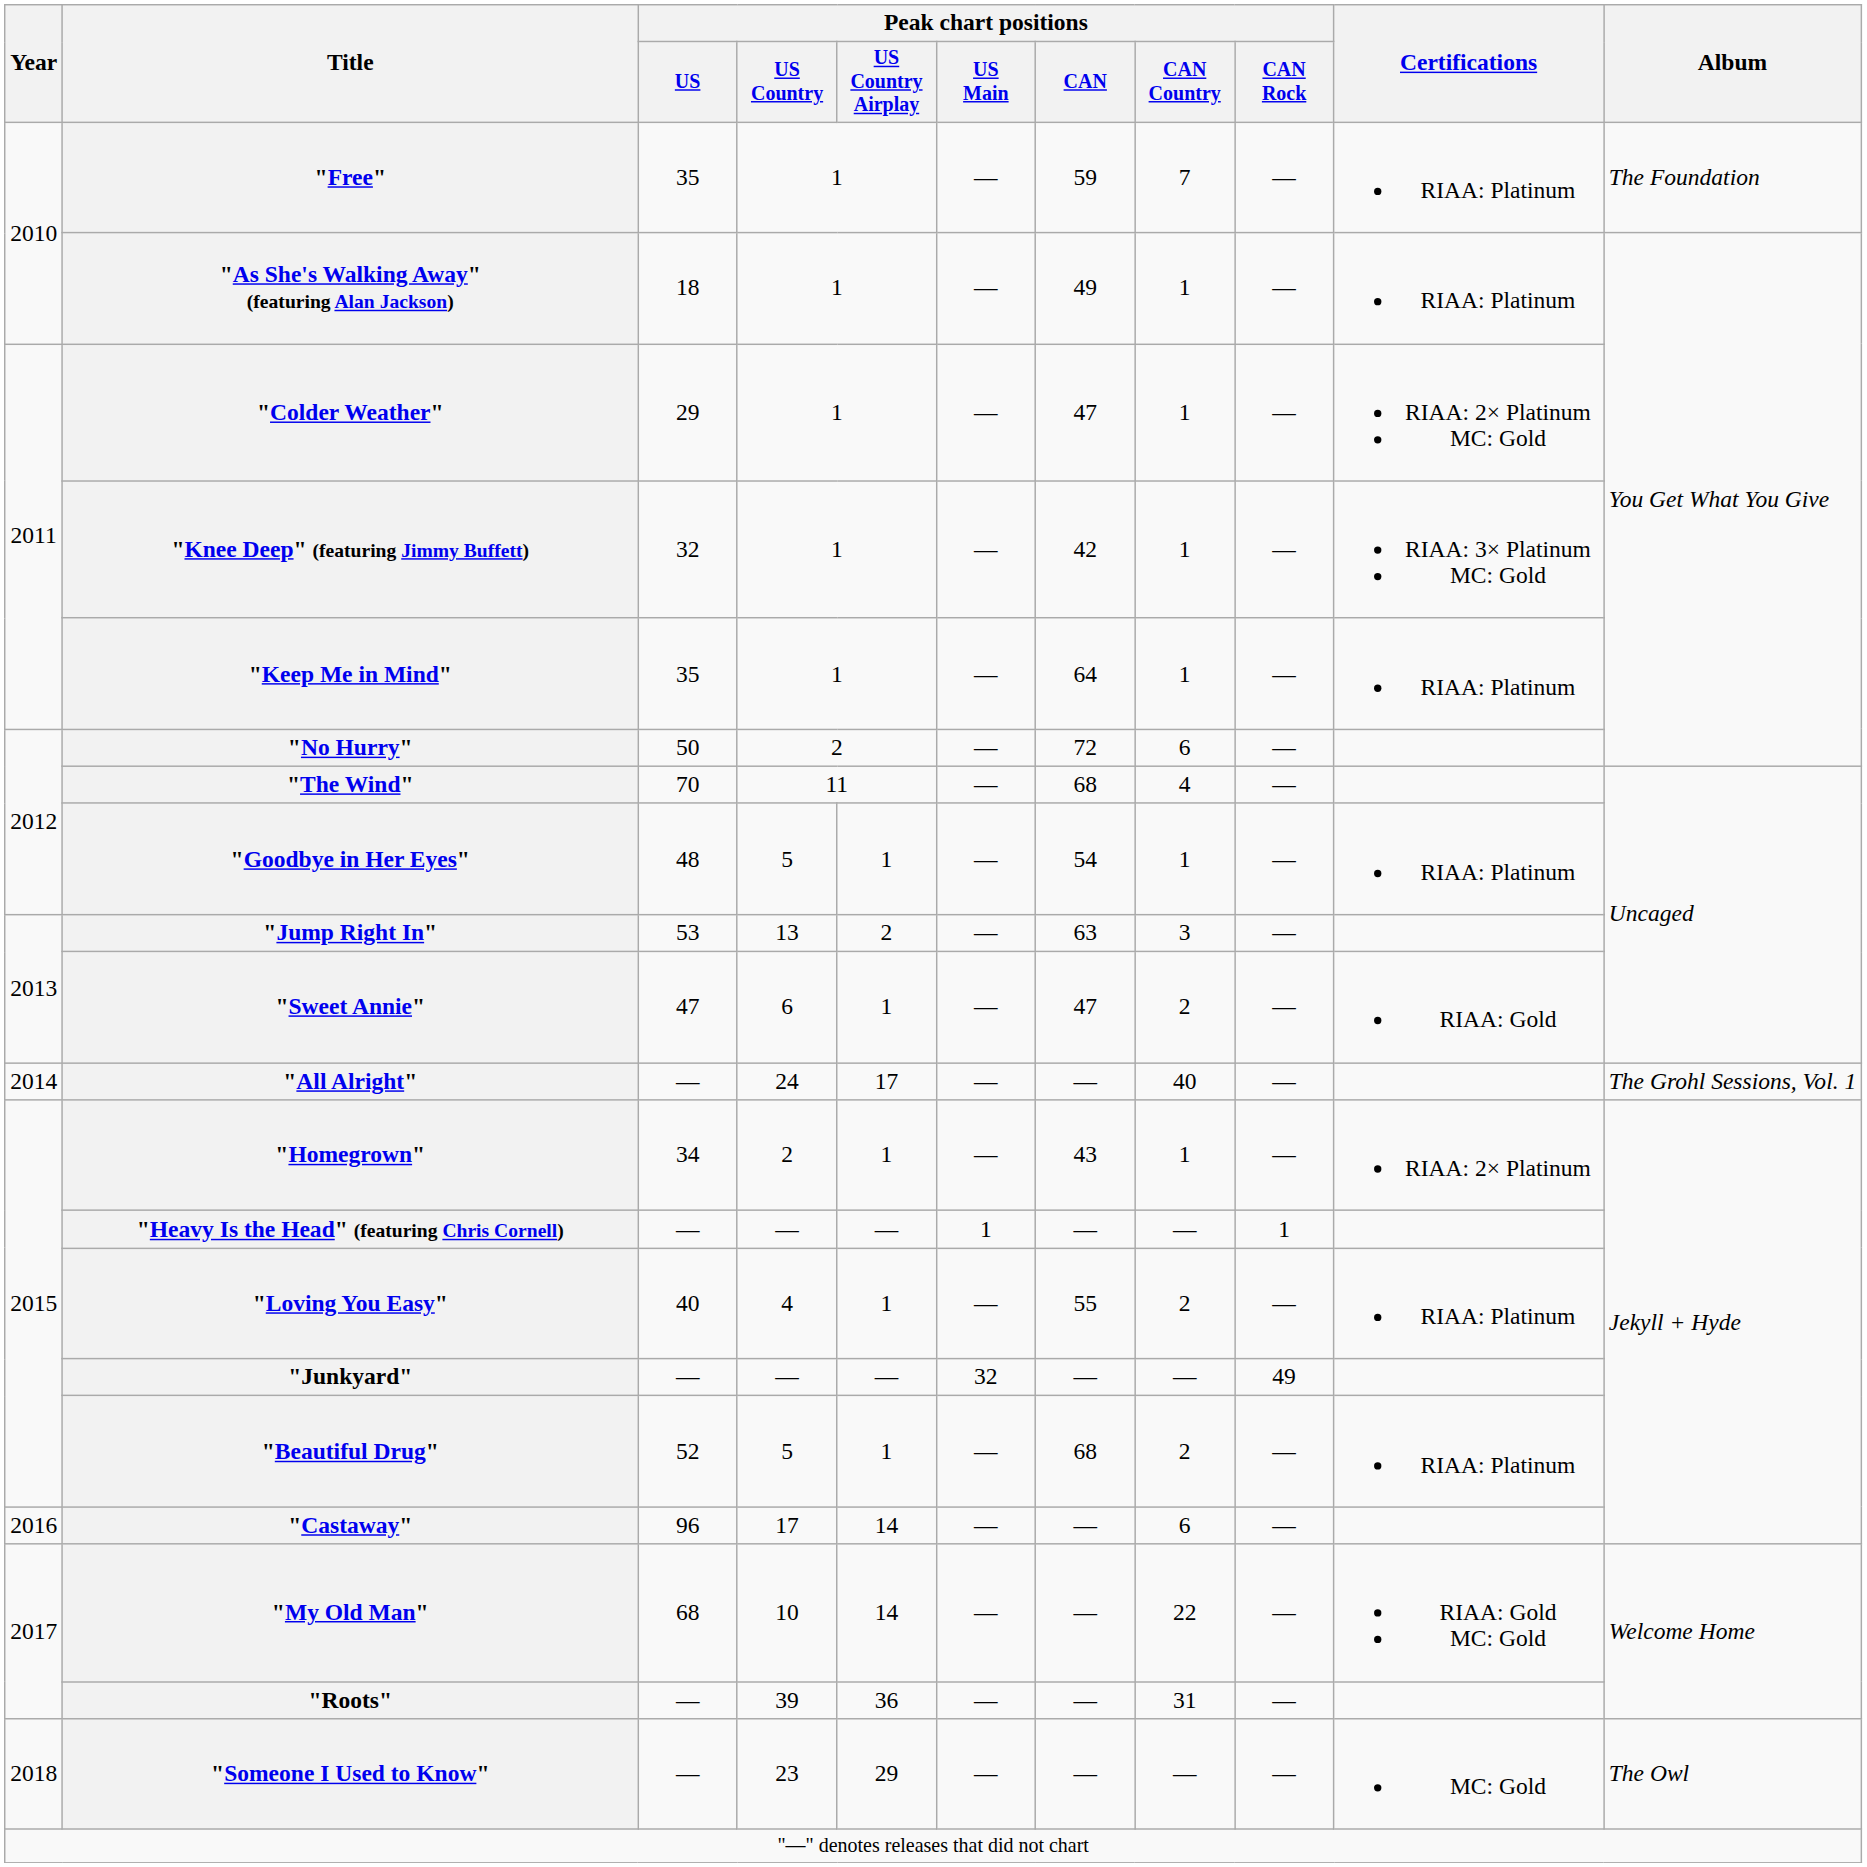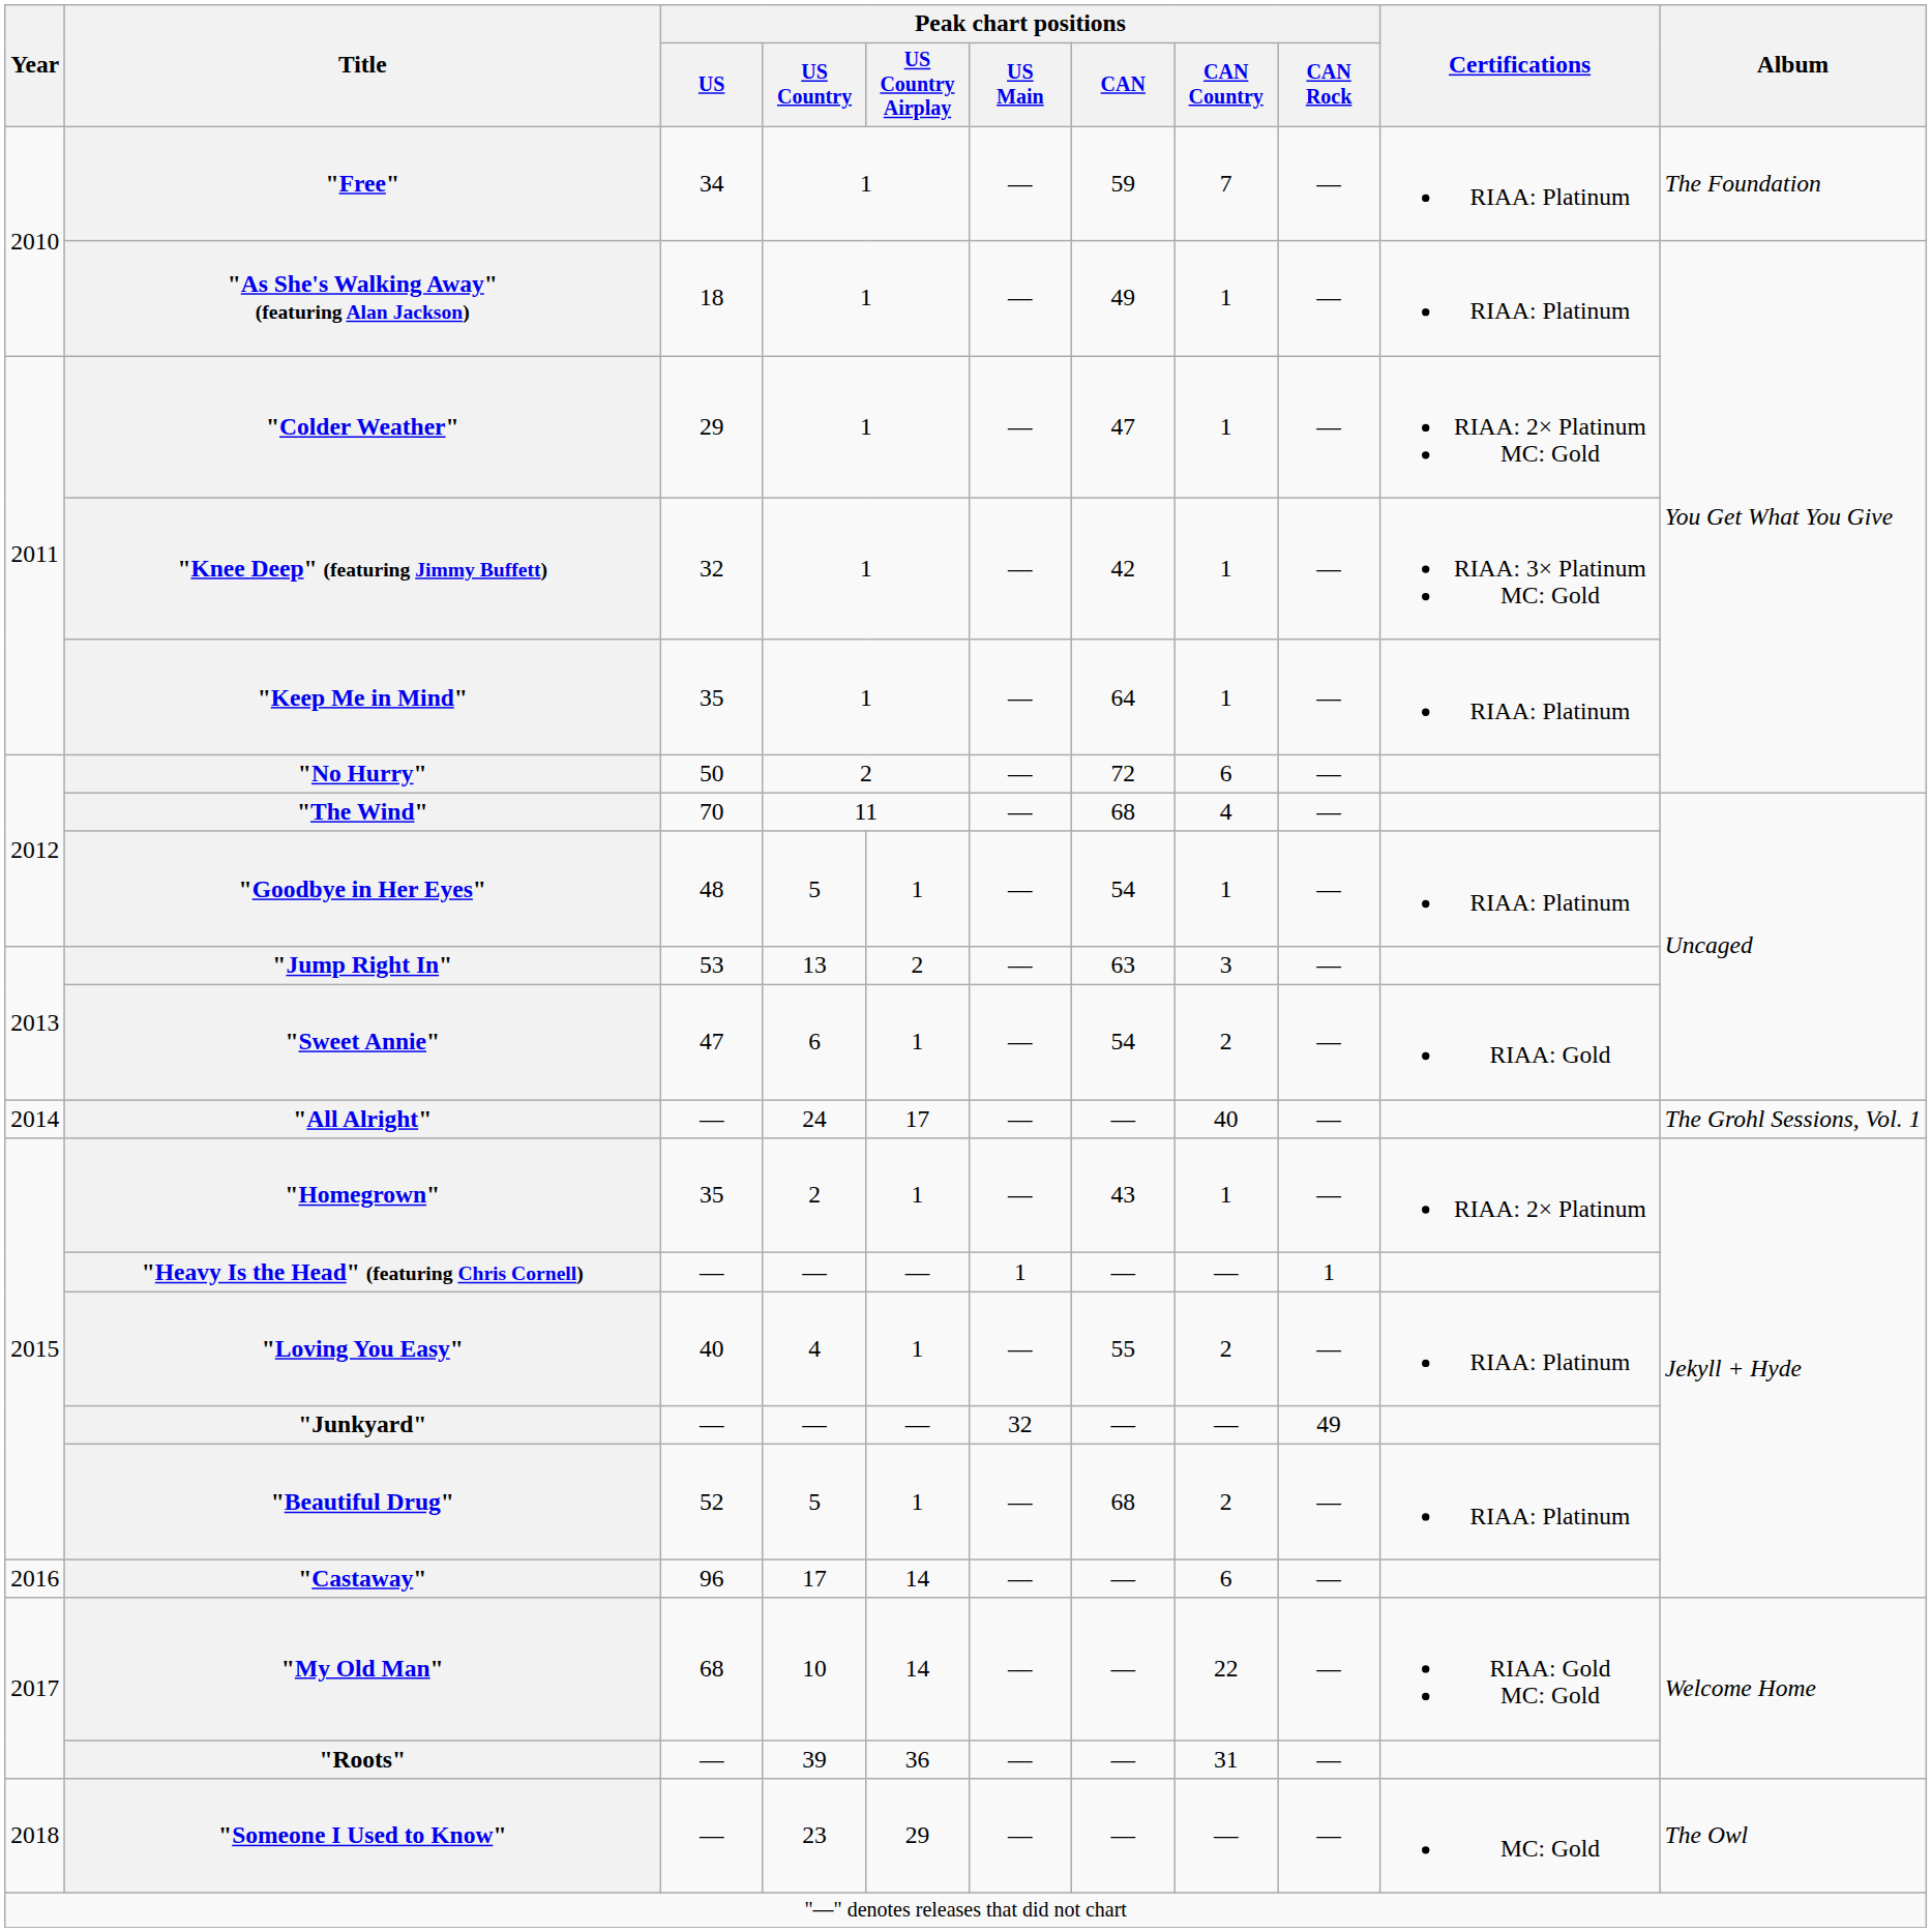"Free" | Peak chart positions / US: 35 -> 34
"Sweet Annie" | Peak chart positions / CAN: 47 -> 54
"Homegrown" | Peak chart positions / US: 34 -> 35
